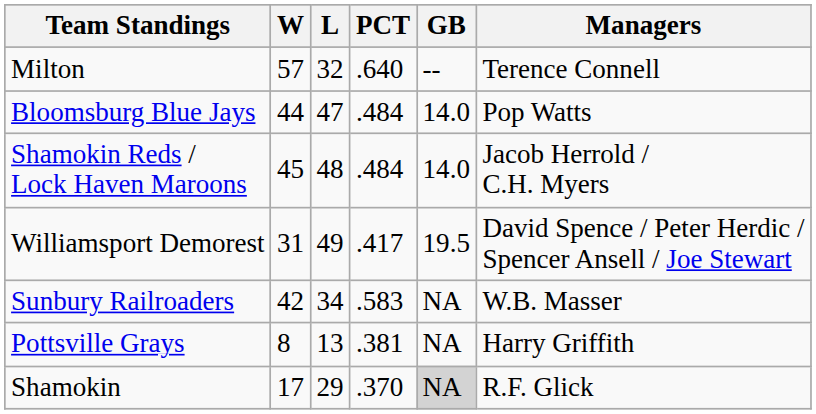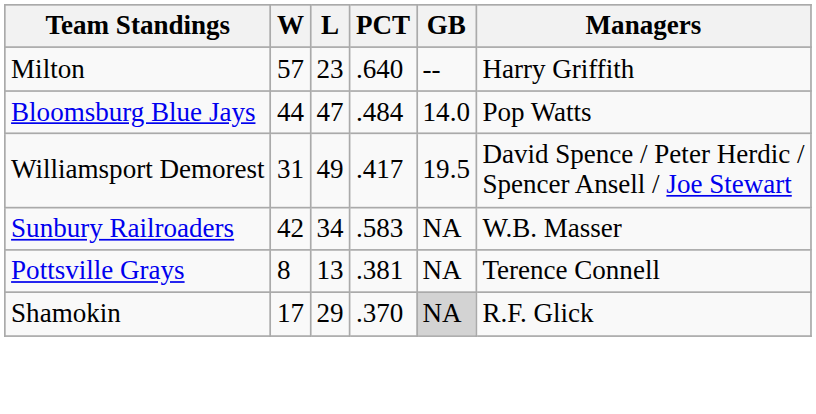Milton | L: 32 -> 23
Milton | Managers: Terence Connell -> Harry Griffith
- row: Shamokin Reds / Lock Haven Maroons | 45 | 48 | .484 | 14.0 | Jacob Herrold / C.H. Myers
Pottsville Grays | Managers: Harry Griffith -> Terence Connell
